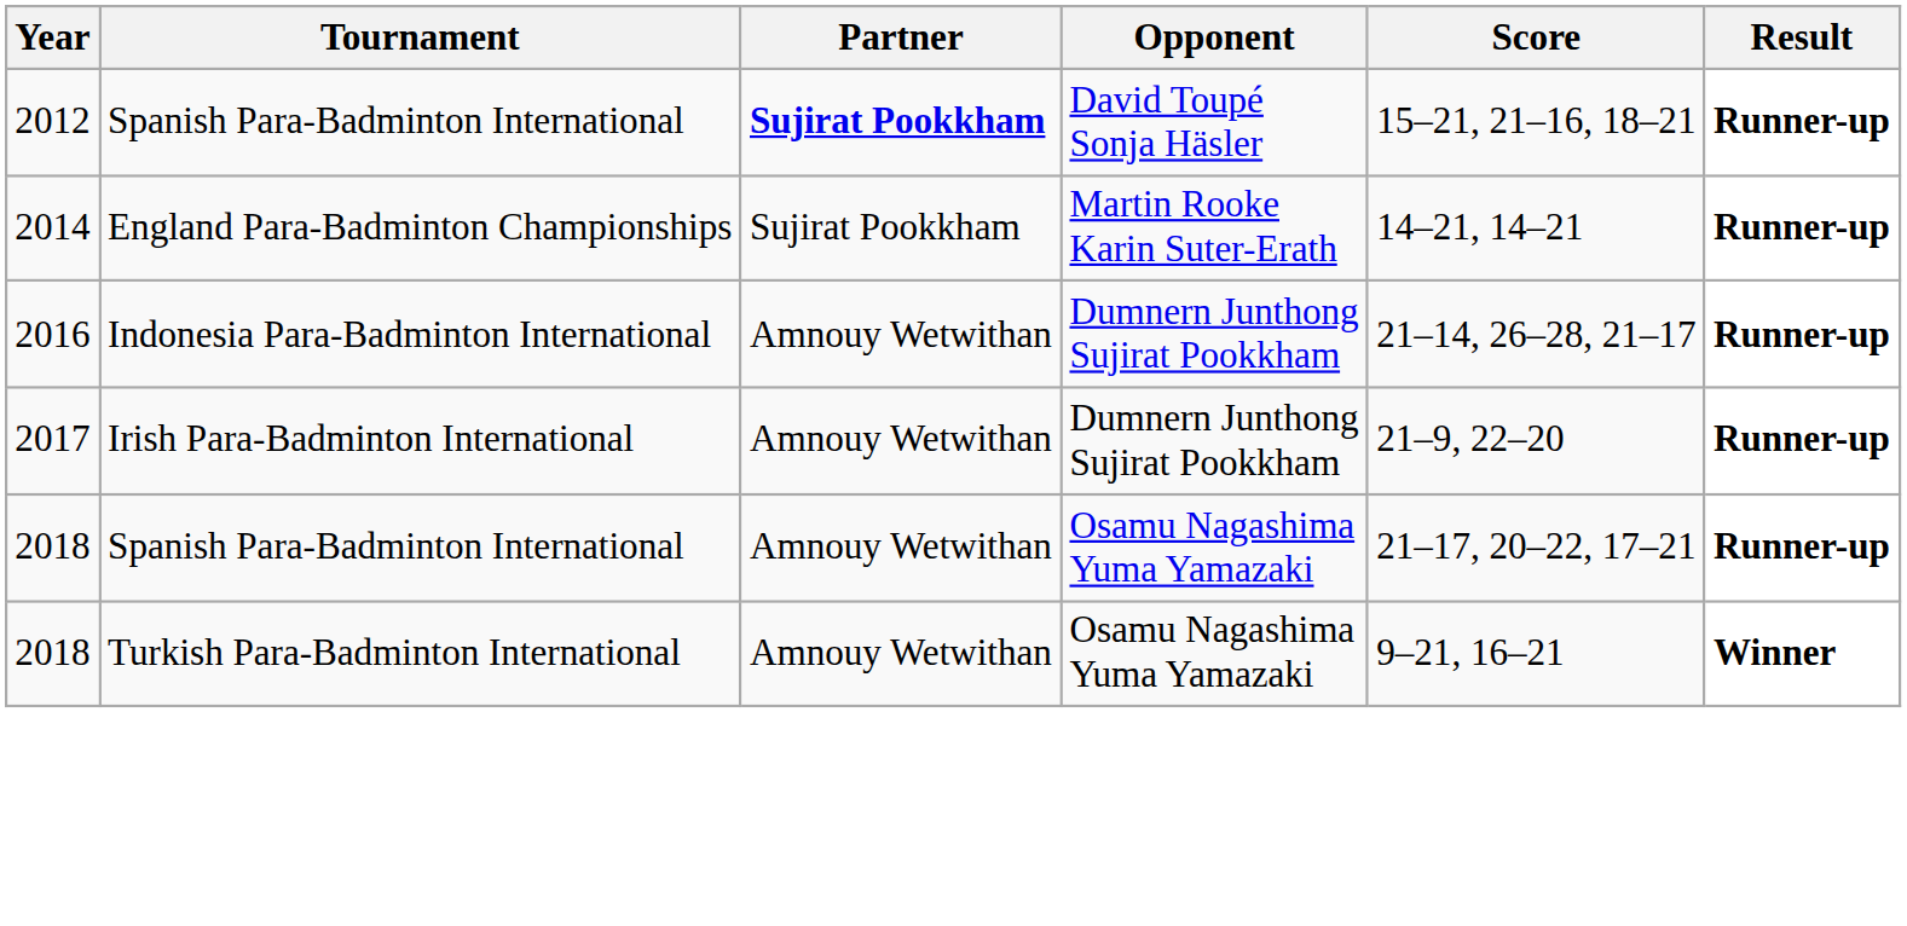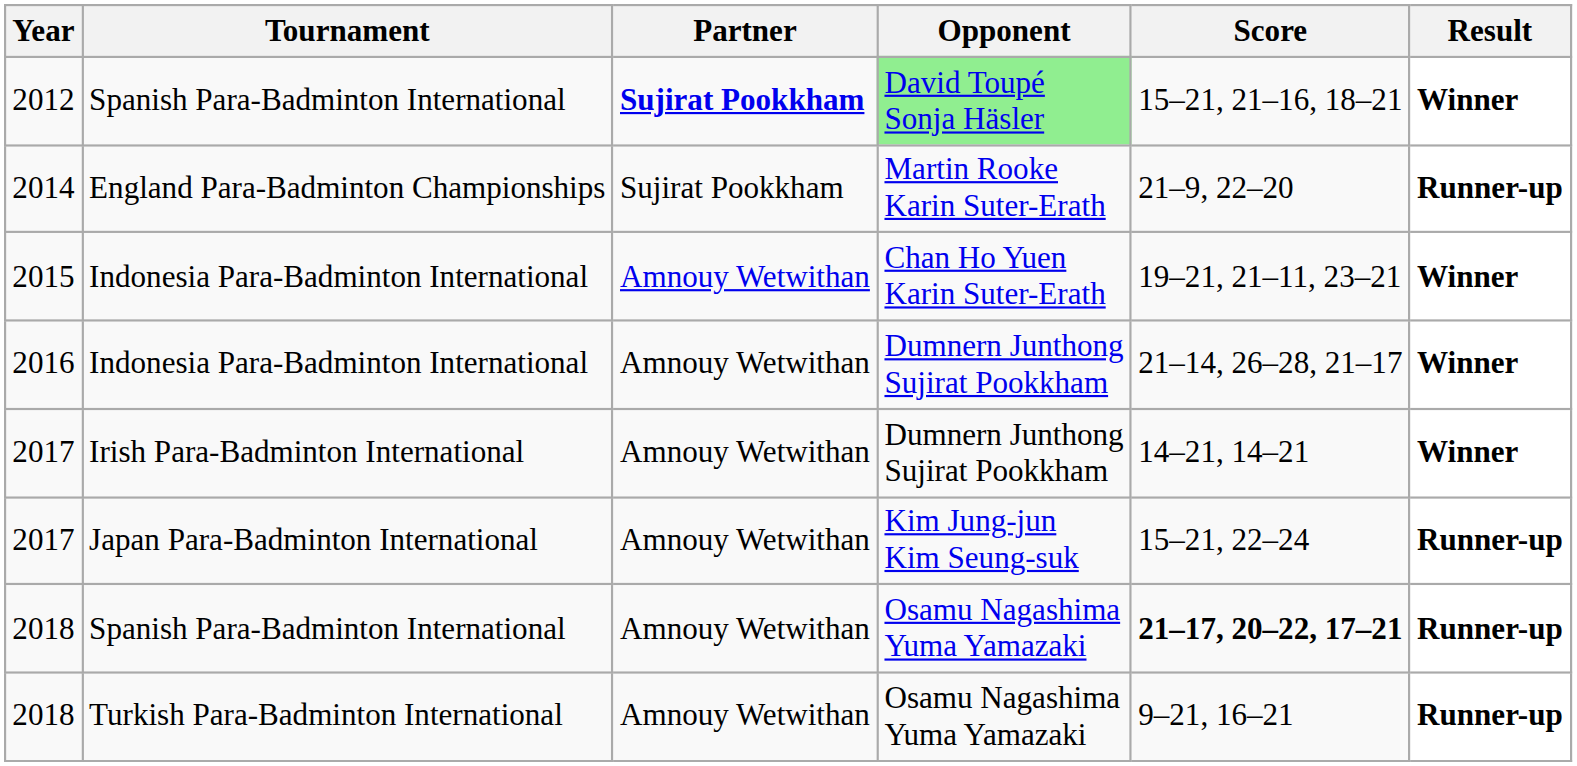2012 | Opponent: no background -> lightgreen background
2012 | Result: Runner-up -> Winner
2014 | Score: 14–21, 14–21 -> 21–9, 22–20
+ row: 2015 | Indonesia Para-Badminton International | Amnouy Wetwithan | Chan Ho Yuen Karin Suter-Erath | 19–21, 21–11, 23–21 | Winner
2016 | Result: Runner-up -> Winner
2017 / Irish Para-Badminton International | Score: 21–9, 22–20 -> 14–21, 14–21
2017 / Irish Para-Badminton International | Result: Runner-up -> Winner
+ row: 2017 | Japan Para-Badminton International | Amnouy Wetwithan | Kim Jung-jun Kim Seung-suk | 15–21, 22–24 | Runner-up
2018 / Spanish Para-Badminton International | Score: normal -> bold
2018 / Turkish Para-Badminton International | Result: Winner -> Runner-up
